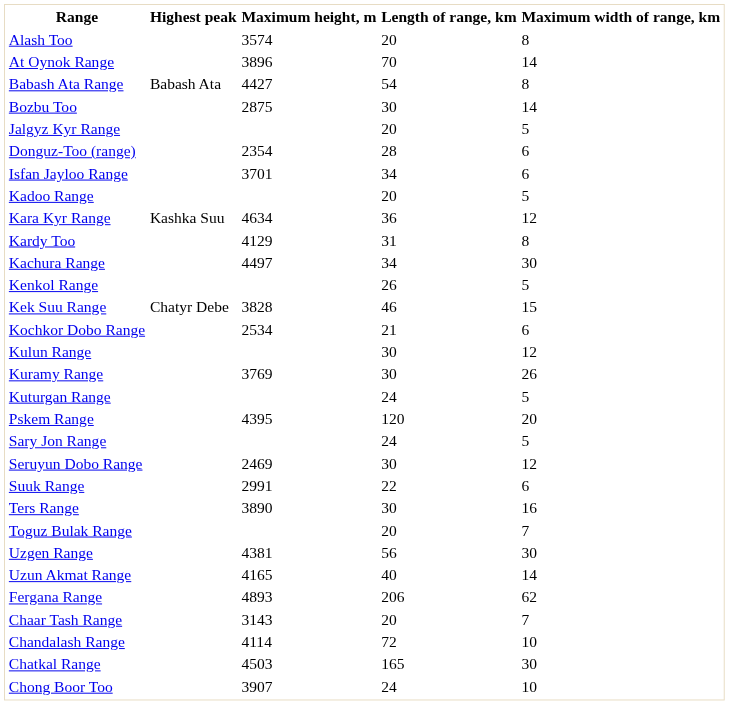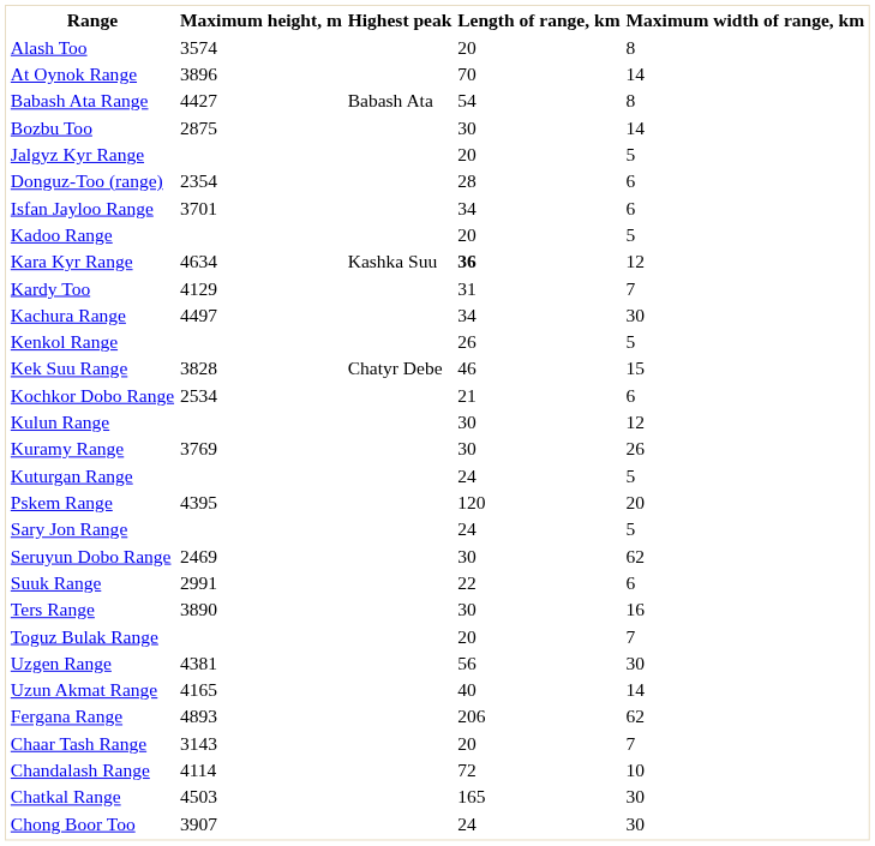columns swapped: Maximum height, m <-> Highest peak
Kara Kyr Range | Length of range, km: normal -> bold
Kardy Too | Maximum width of range, km: 8 -> 7
Seruyun Dobo Range | Maximum width of range, km: 12 -> 62
Chong Boor Too | Maximum width of range, km: 10 -> 30
